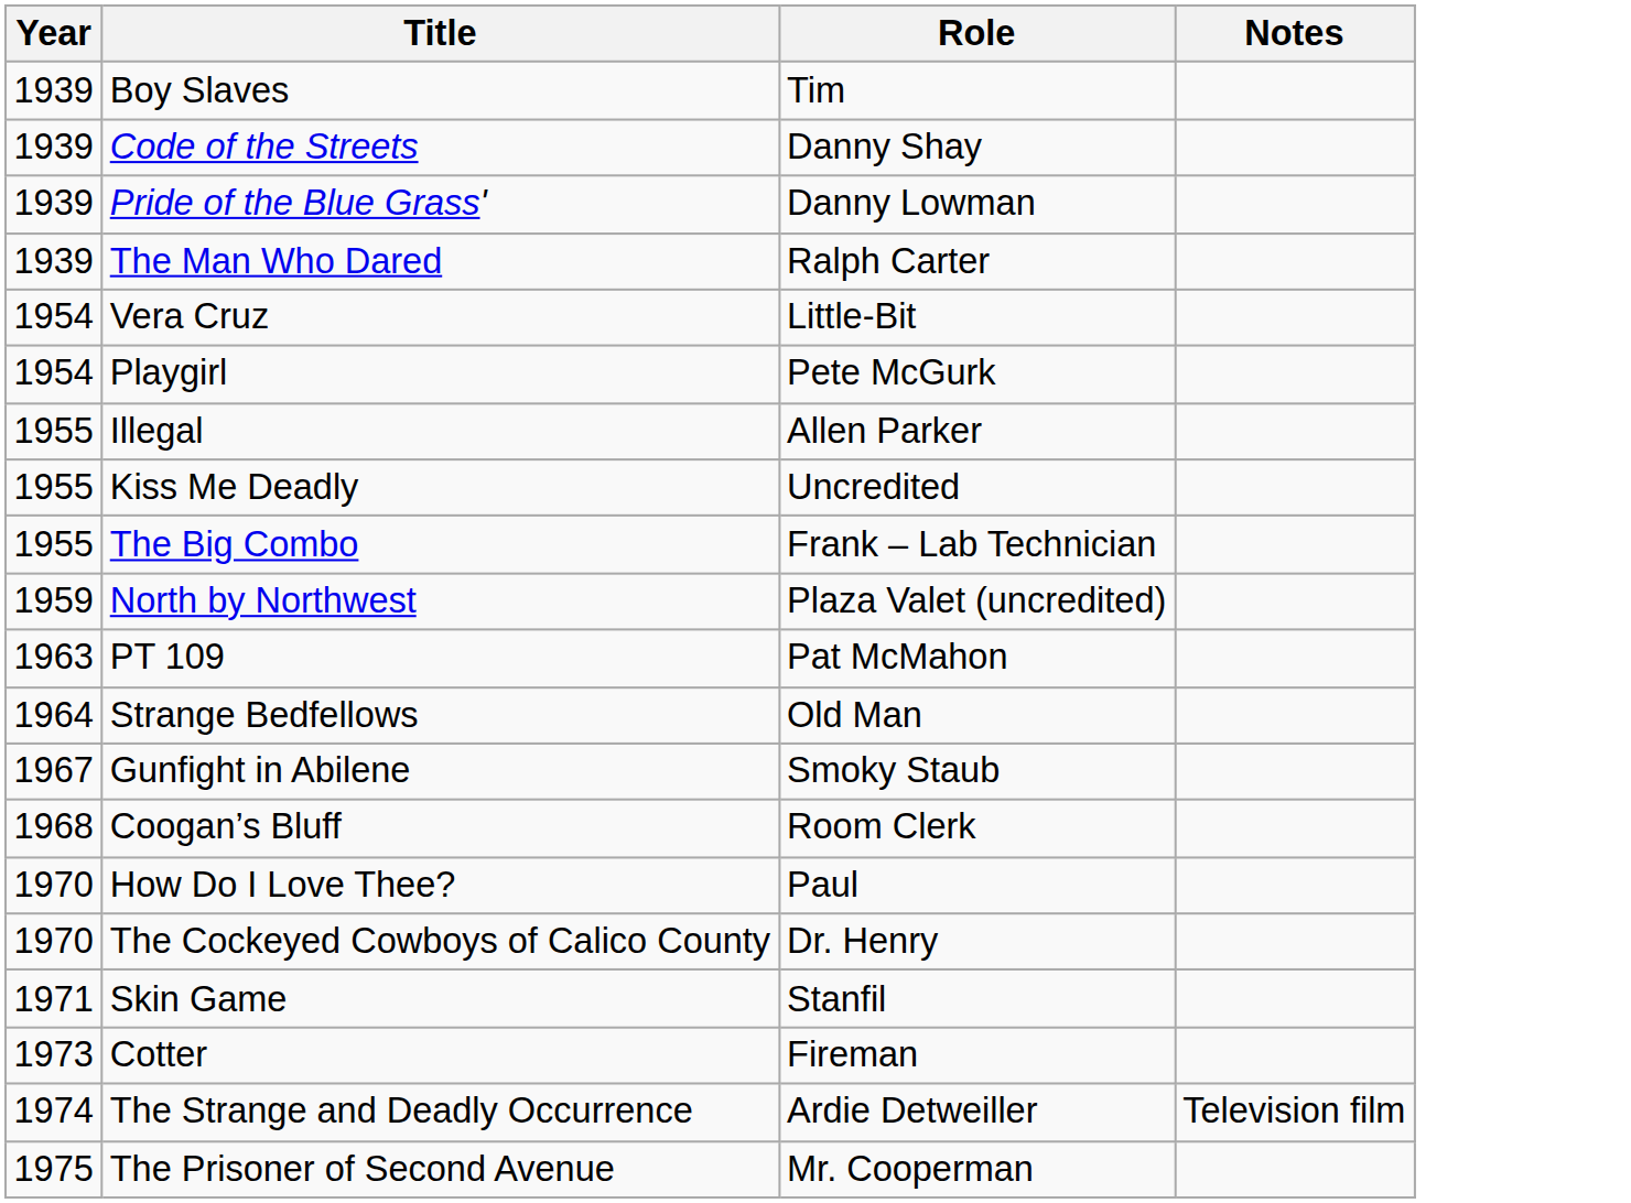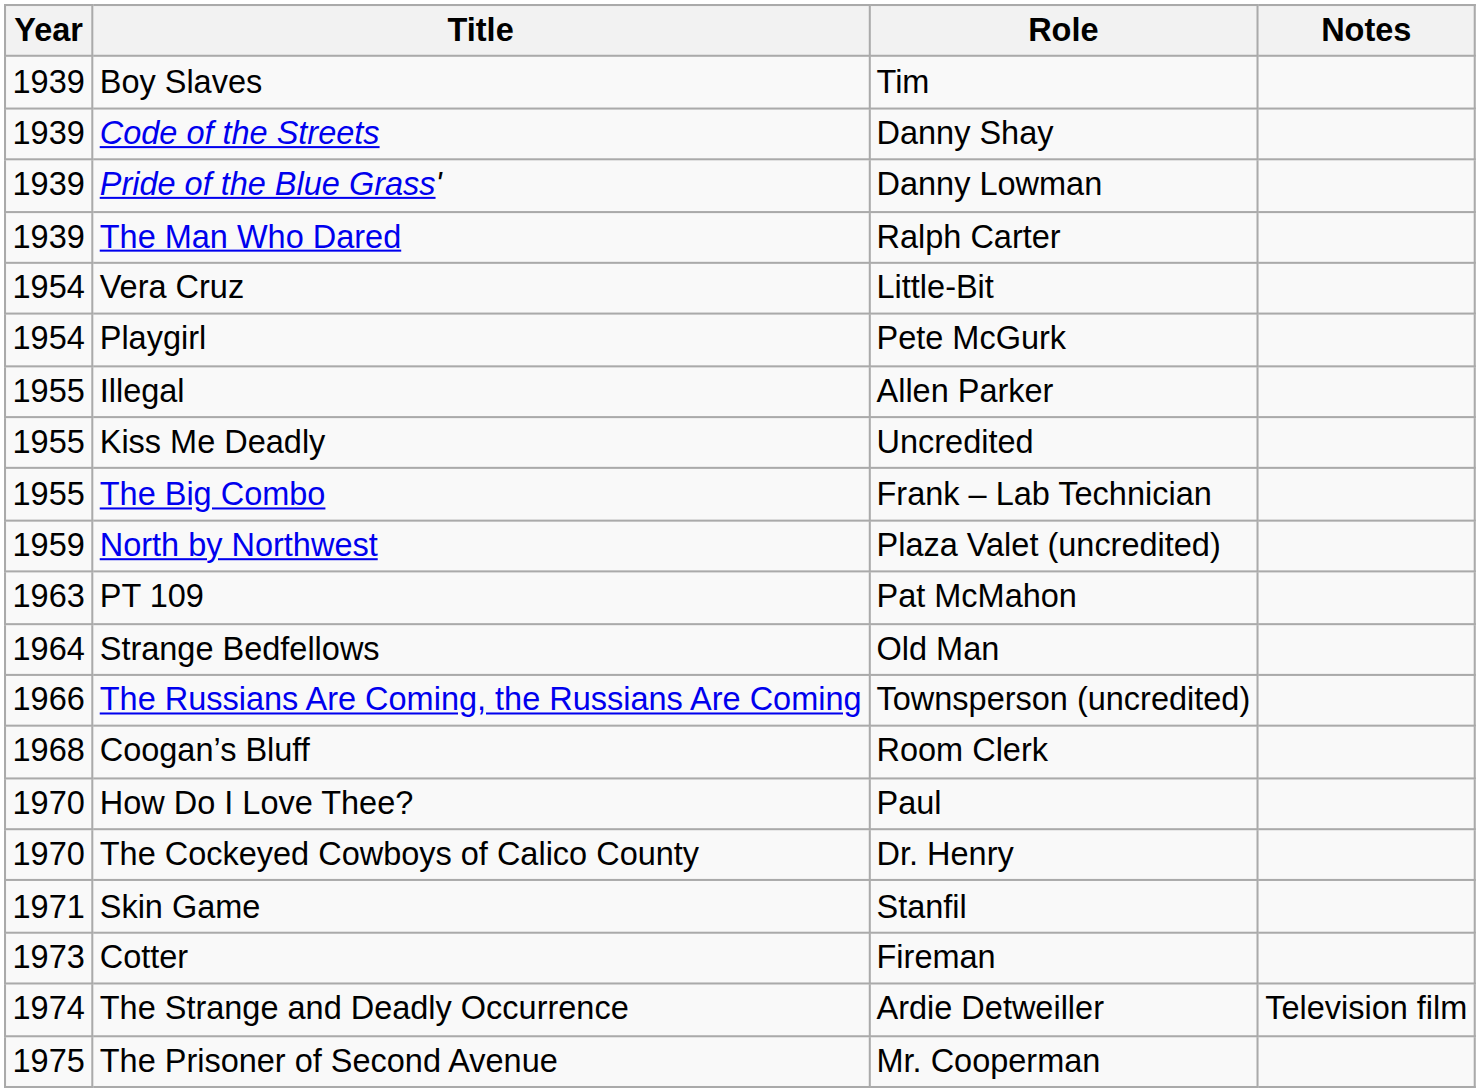+ row: 1966 | The Russians Are Coming, the Russians Are Coming | Townsperson (uncredited)
- row: 1967 | Gunfight in Abilene | Smoky Staub
